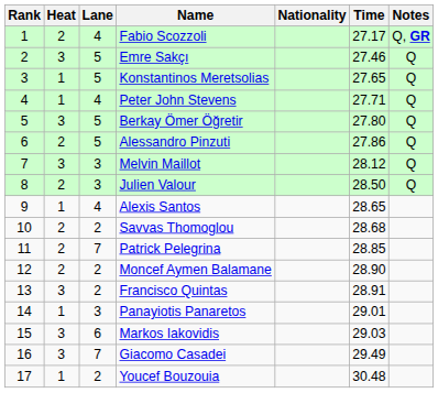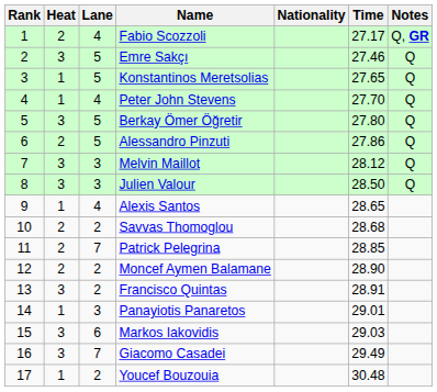Peter John Stevens | Time: 27.71 -> 27.70
Julien Valour | Heat: 2 -> 3
